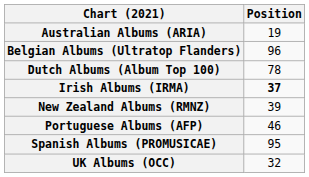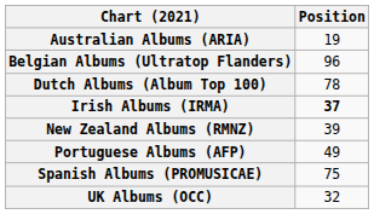Portuguese Albums (AFP) | Position: 46 -> 49
Spanish Albums (PROMUSICAE) | Position: 95 -> 75
